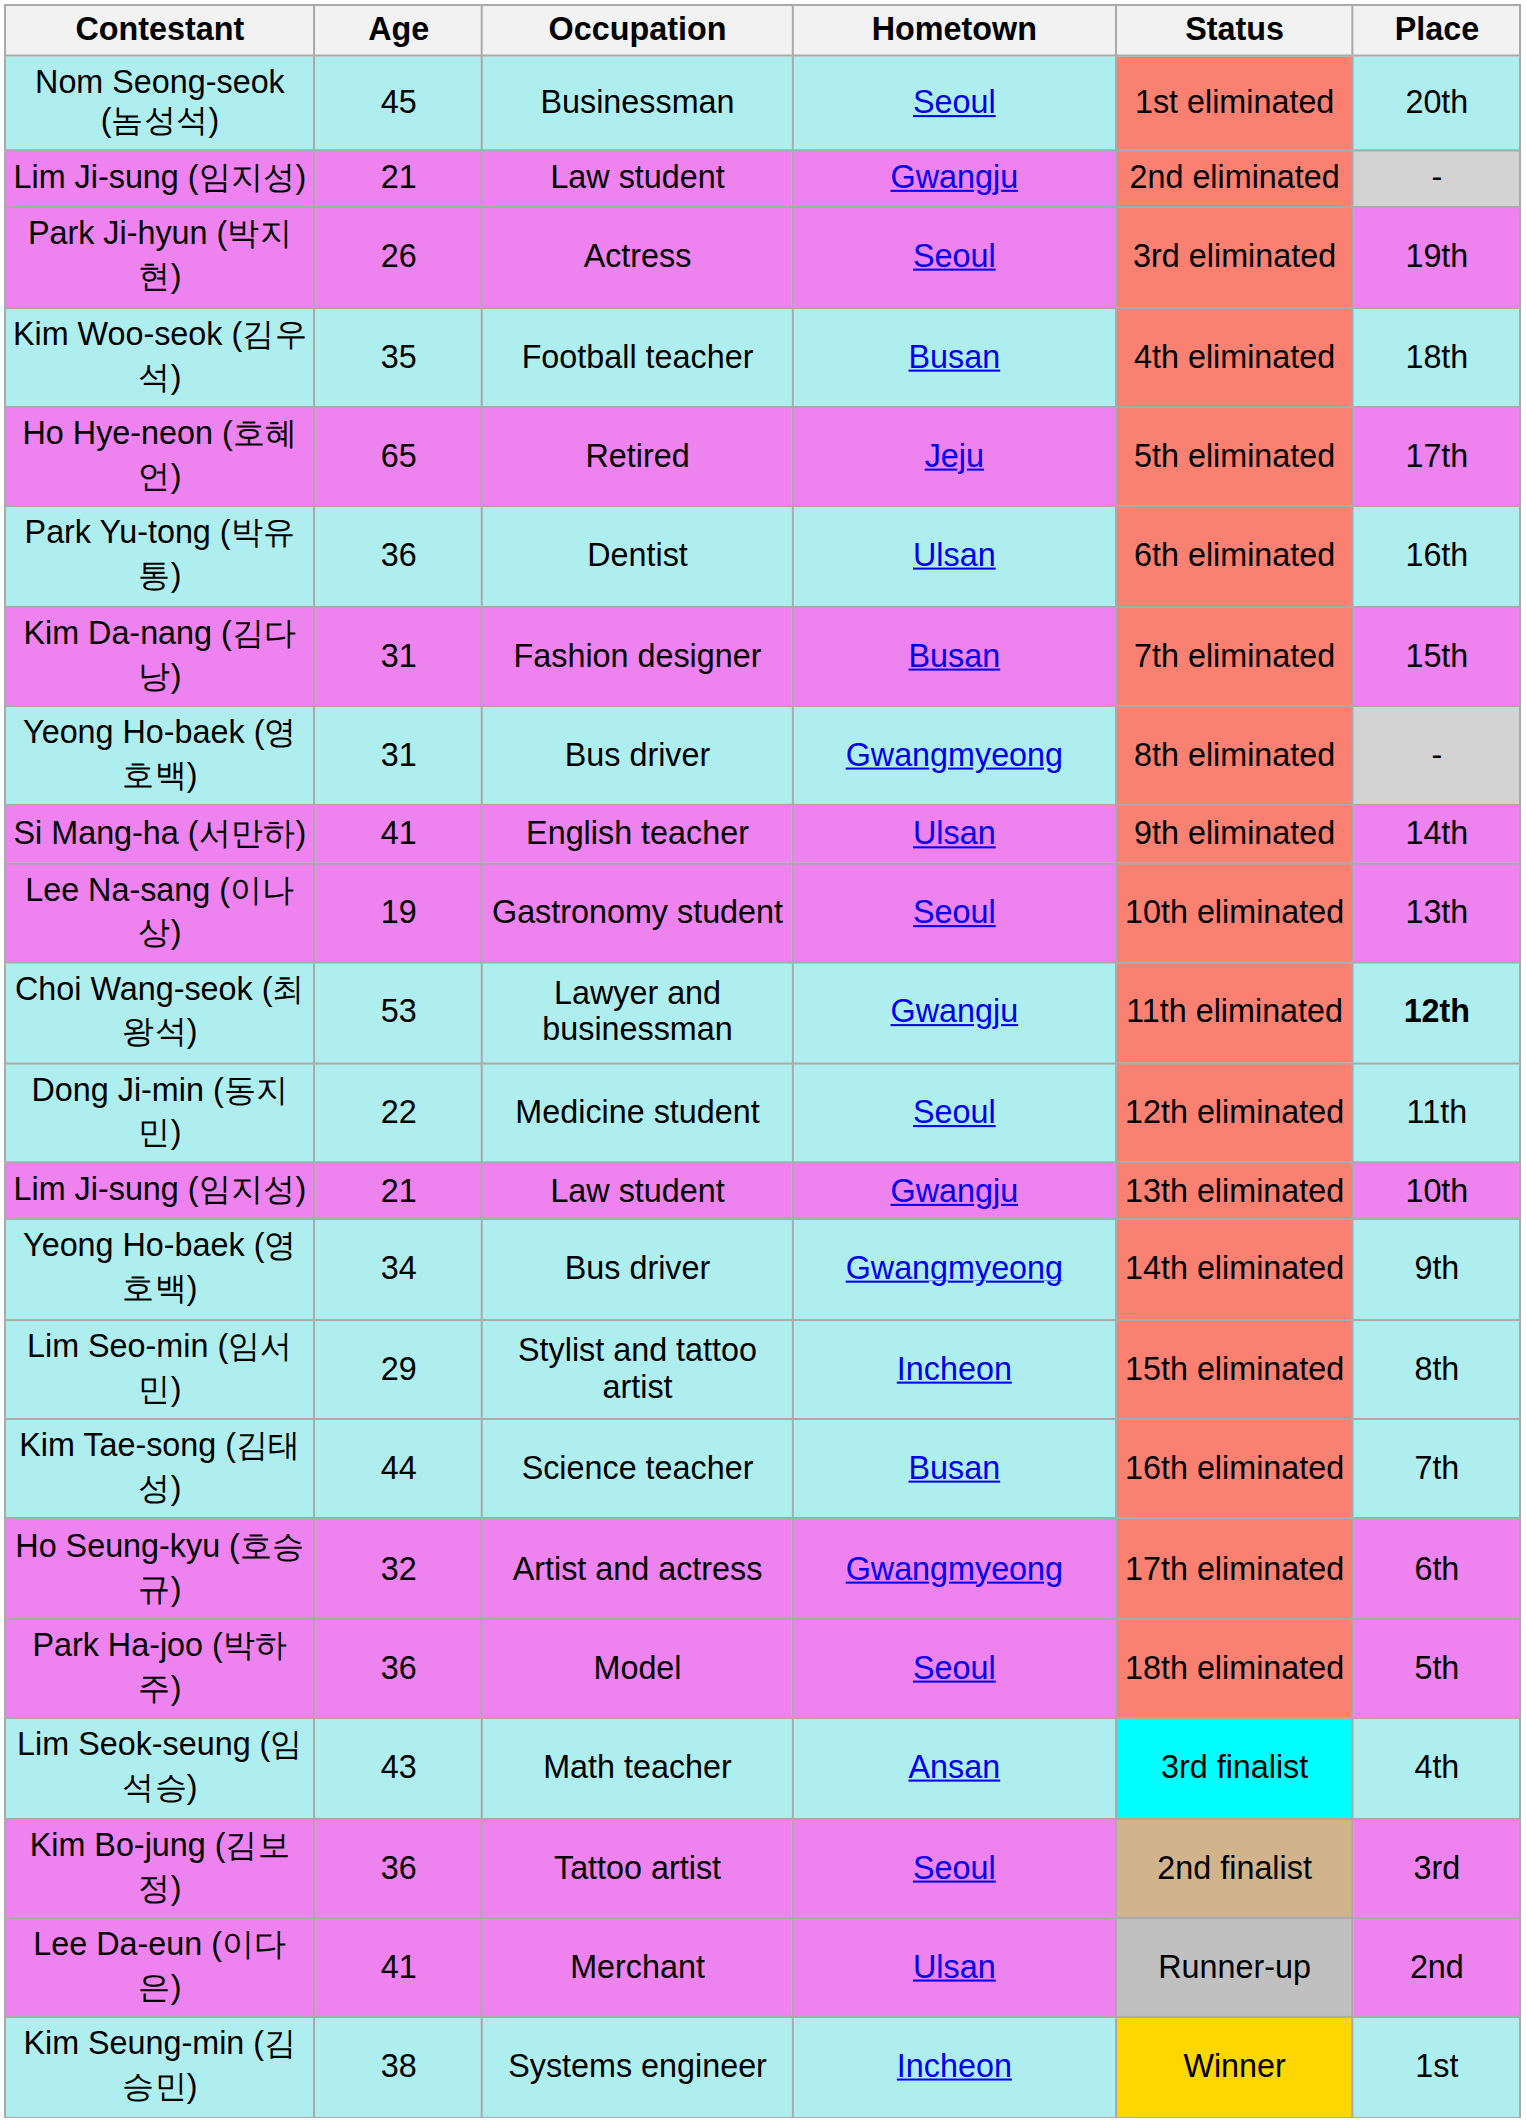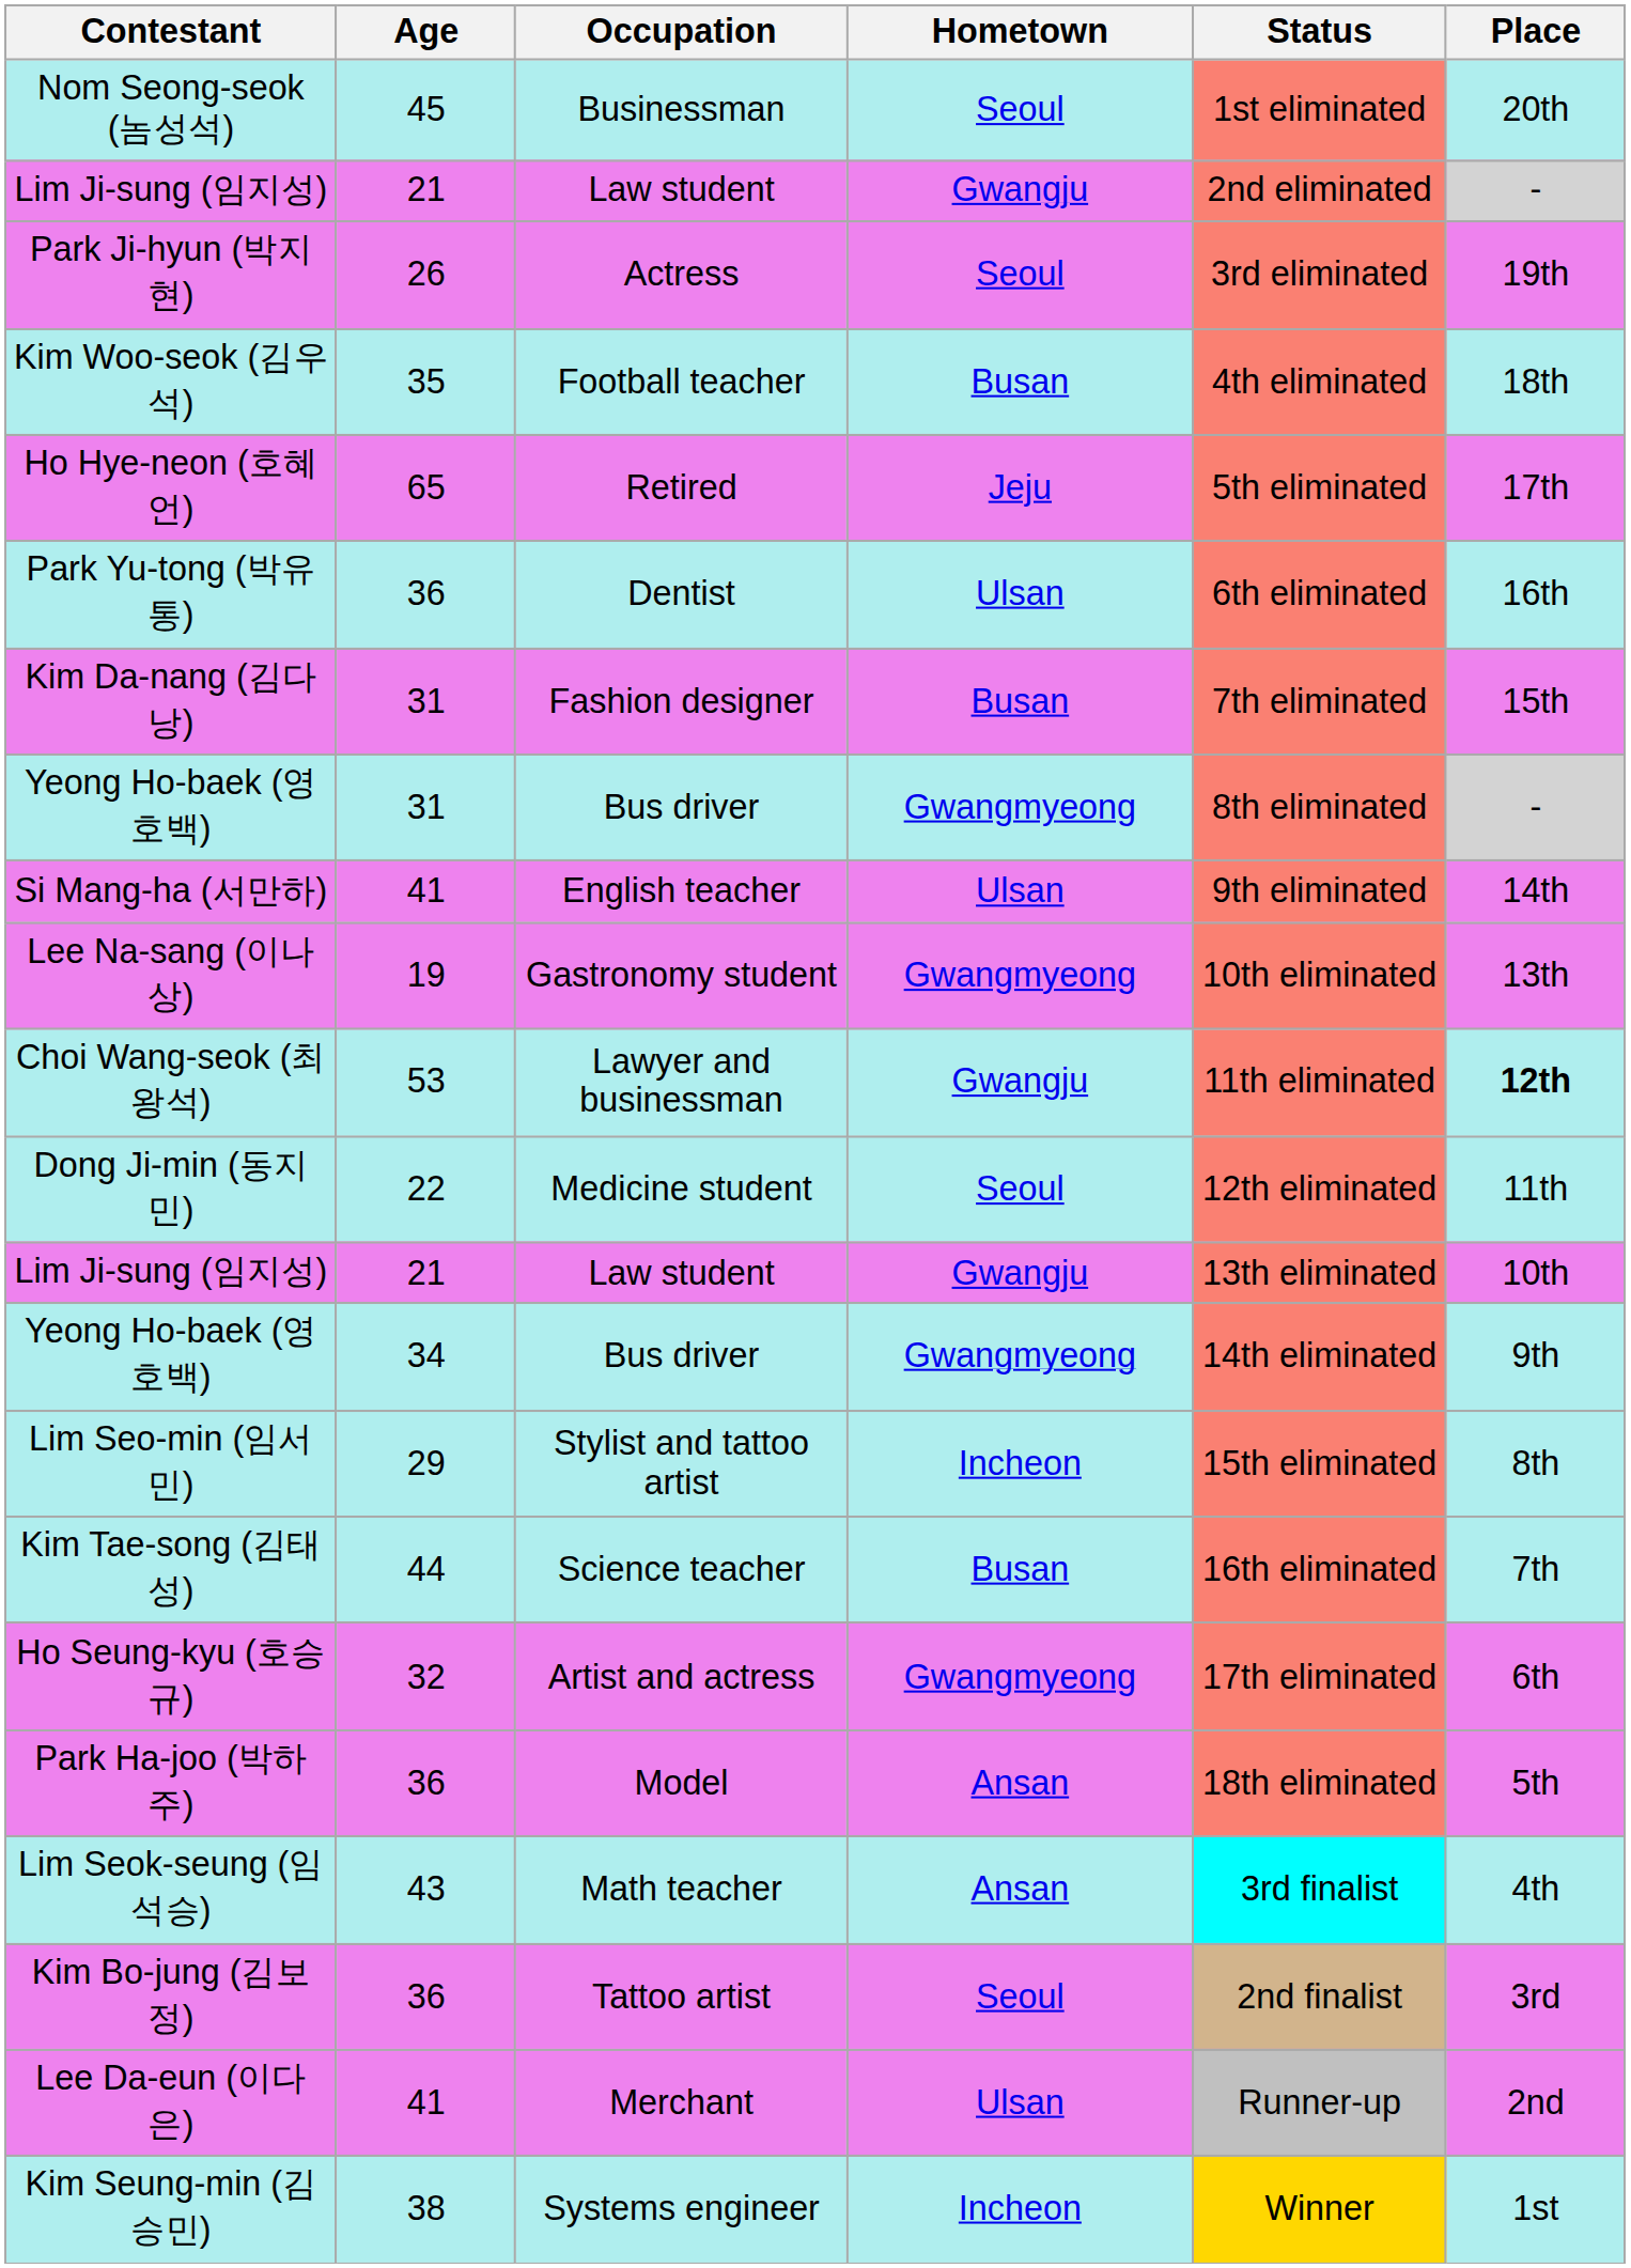Lee Na-sang (이나상) | Hometown: Seoul -> Gwangmyeong
Park Ha-joo (박하주) | Hometown: Seoul -> Ansan
